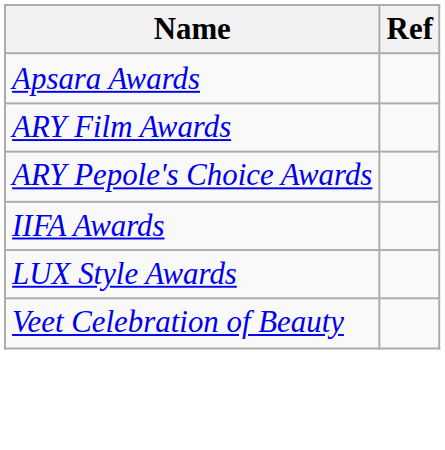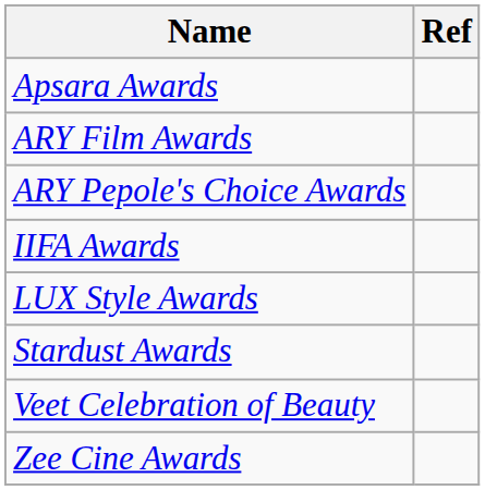+ row: Stardust Awards
+ row: Zee Cine Awards
